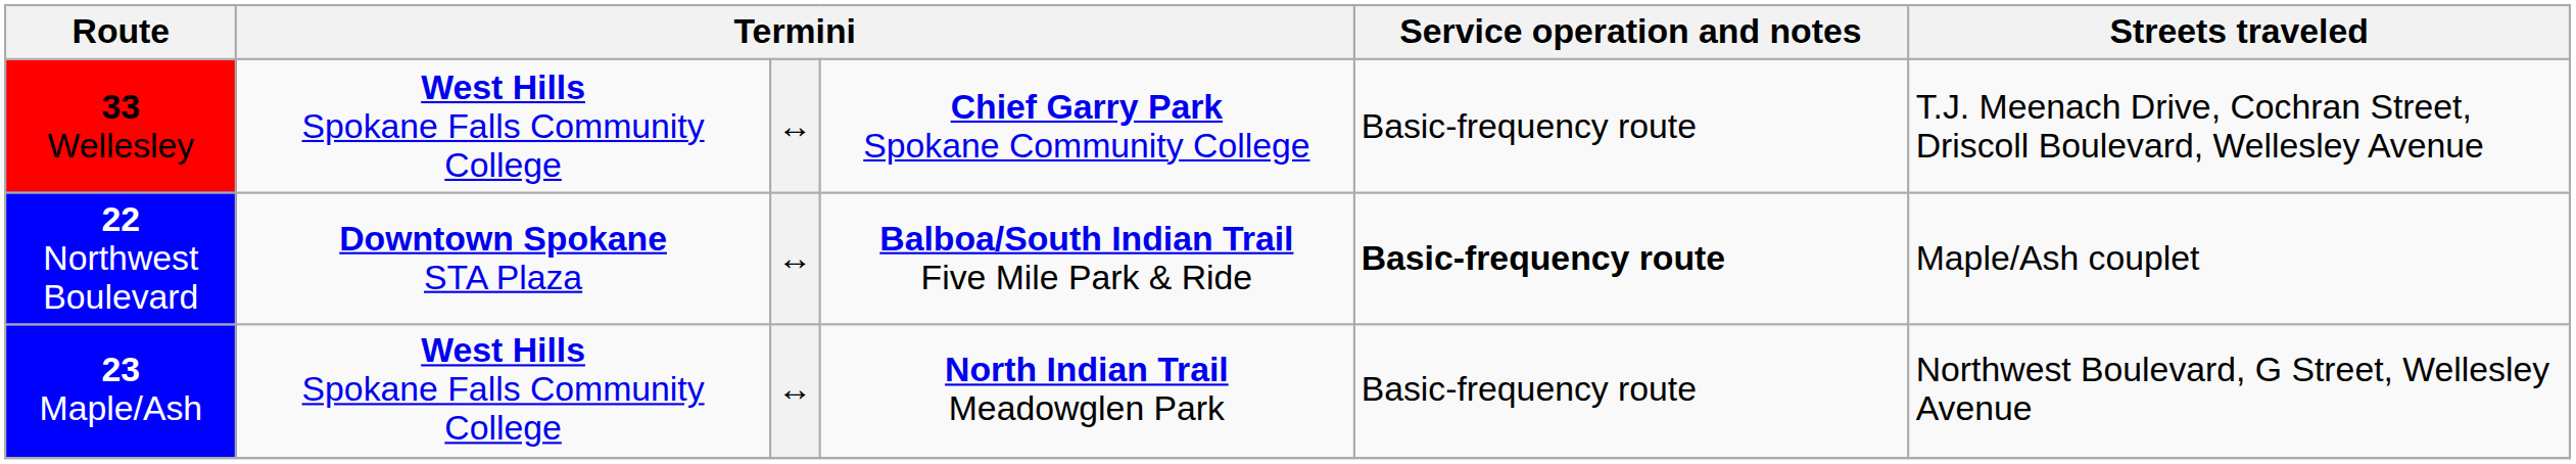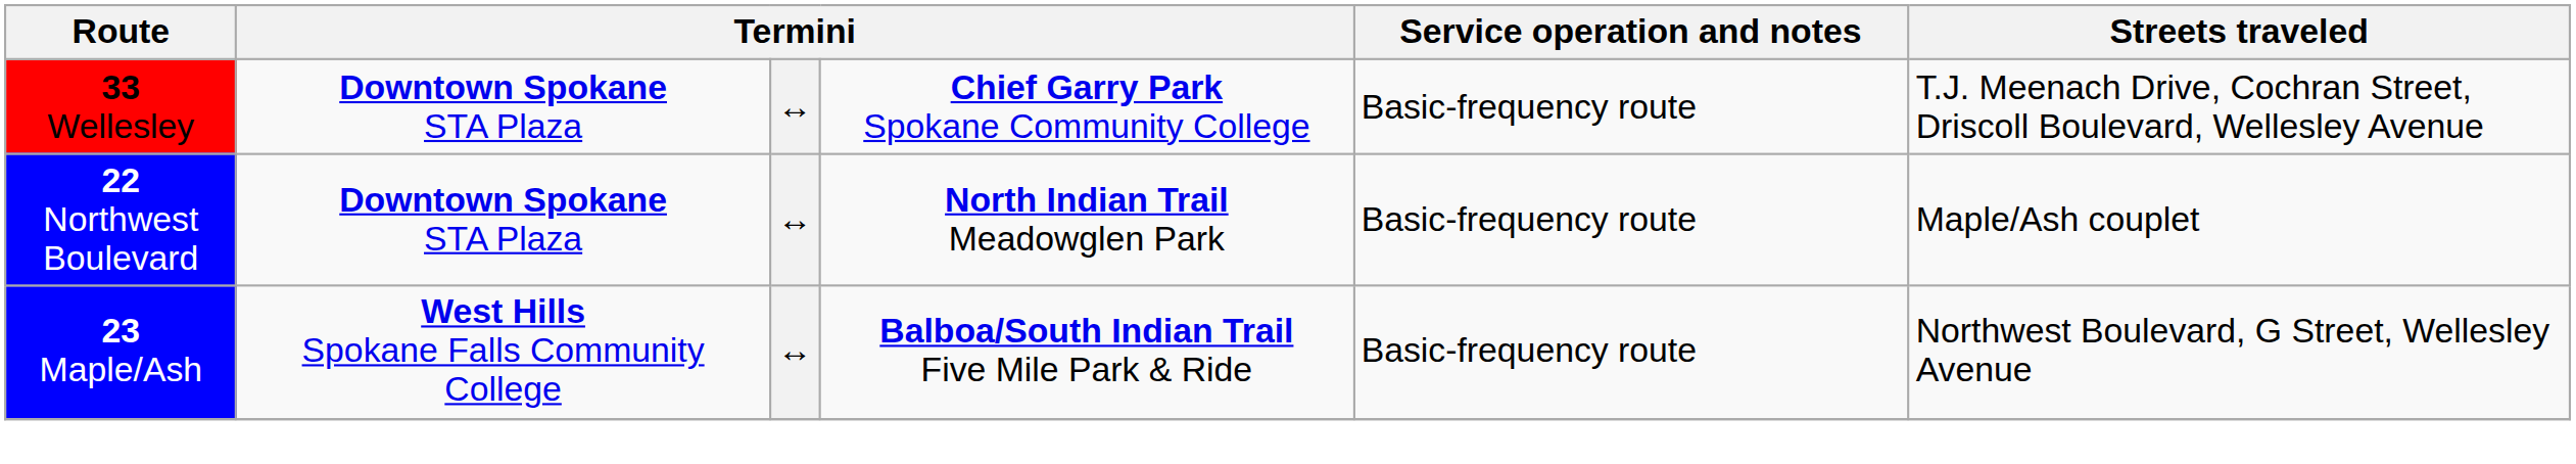33 Wellesley | column 2: West Hills Spokane Falls Community College -> Downtown Spokane STA Plaza
22 Northwest Boulevard | column 4: Balboa/South Indian Trail Five Mile Park & Ride -> North Indian Trail Meadowglen Park
22 Northwest Boulevard | Service operation and notes: bold -> normal
23 Maple/Ash | column 4: North Indian Trail Meadowglen Park -> Balboa/South Indian Trail Five Mile Park & Ride
